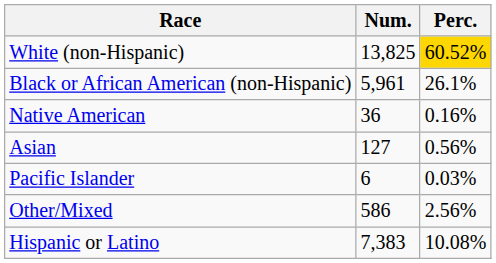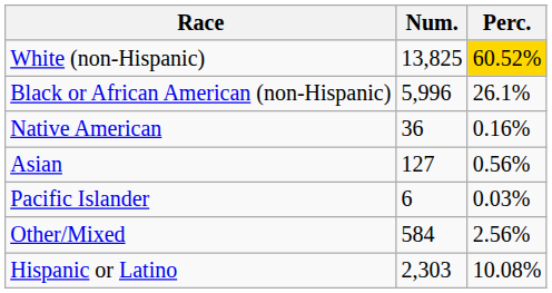Black or African American (non-Hispanic) | Num.: 5,961 -> 5,996
Other/Mixed | Num.: 586 -> 584
Hispanic or Latino | Num.: 7,383 -> 2,303
